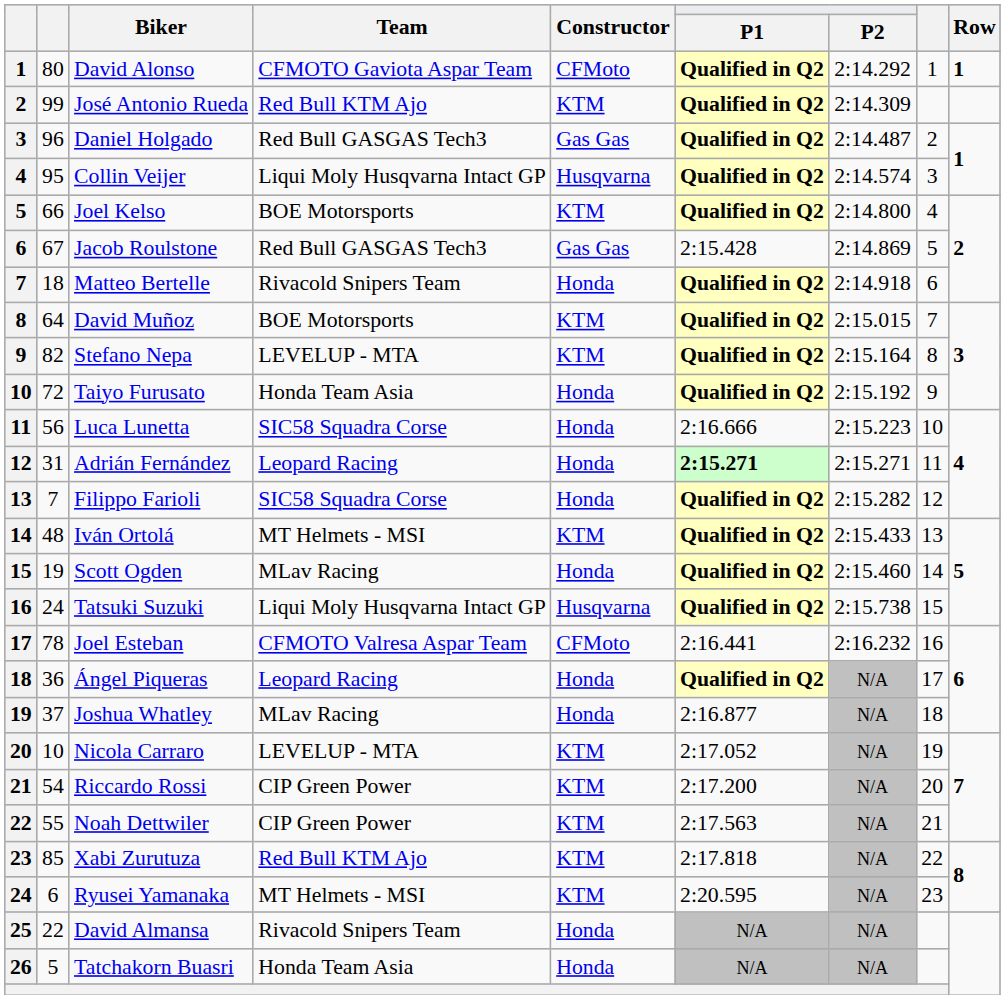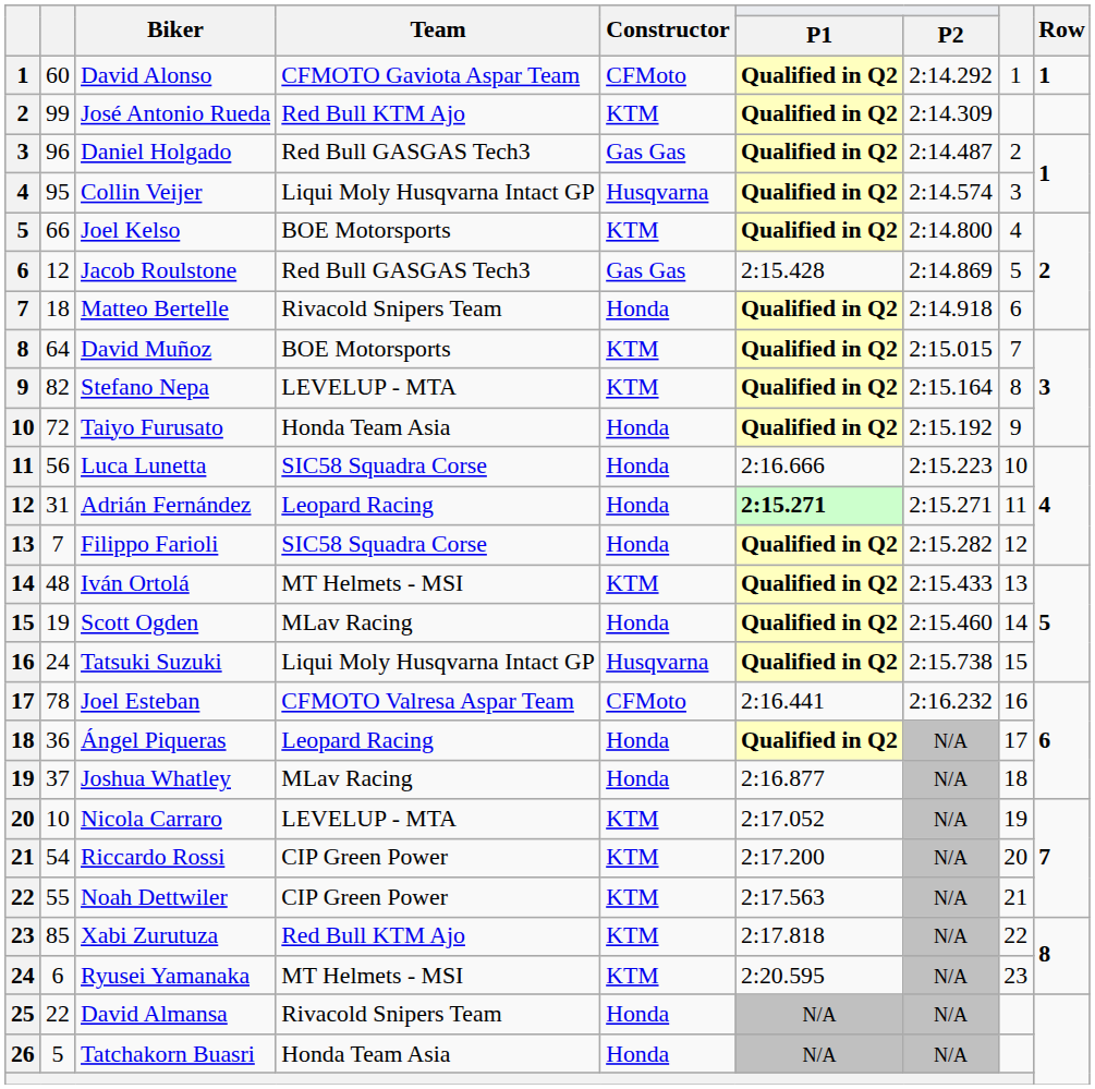David Alonso | column 2: 80 -> 60
Jacob Roulstone | column 2: 67 -> 12
